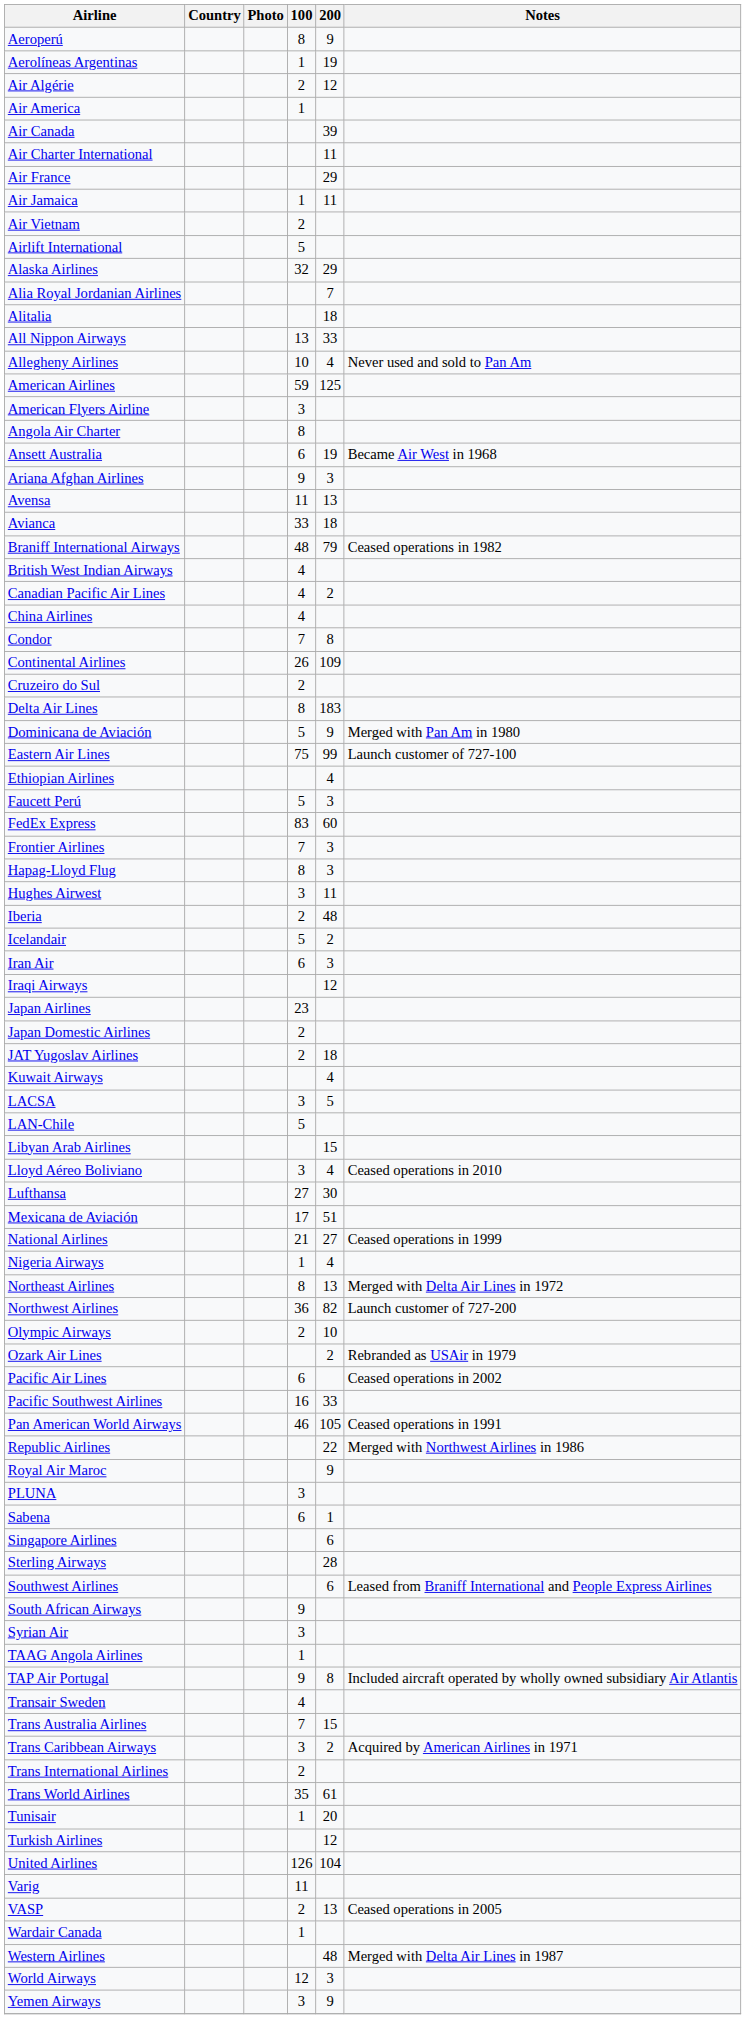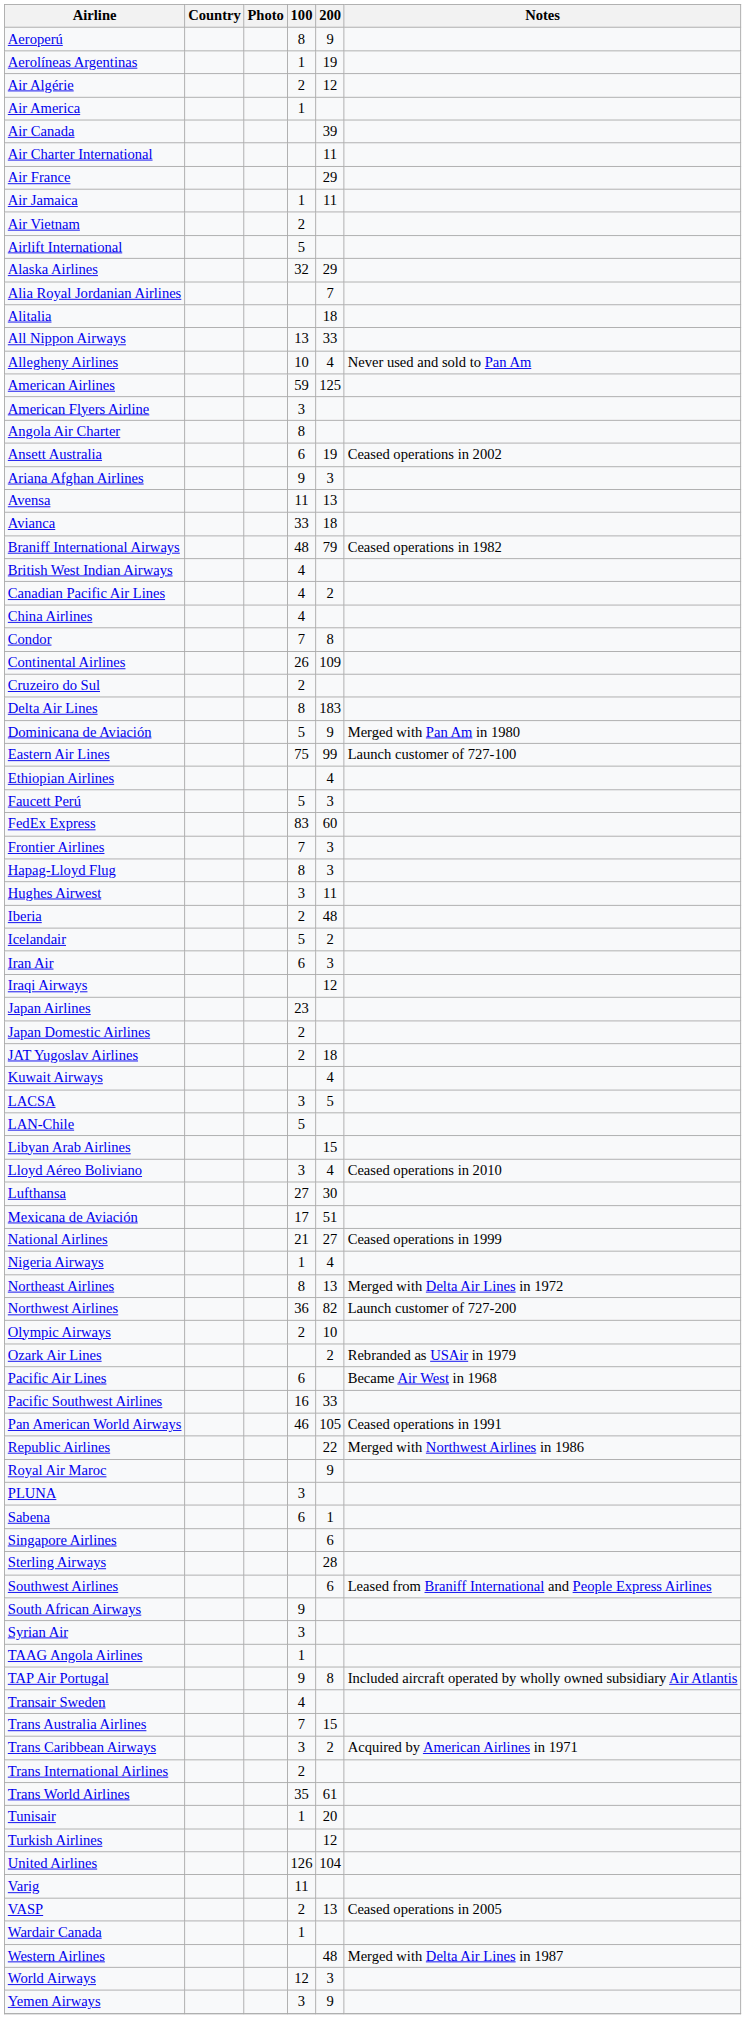Ansett Australia | Notes: Became Air West in 1968 -> Ceased operations in 2002
Pacific Air Lines | Notes: Ceased operations in 2002 -> Became Air West in 1968
